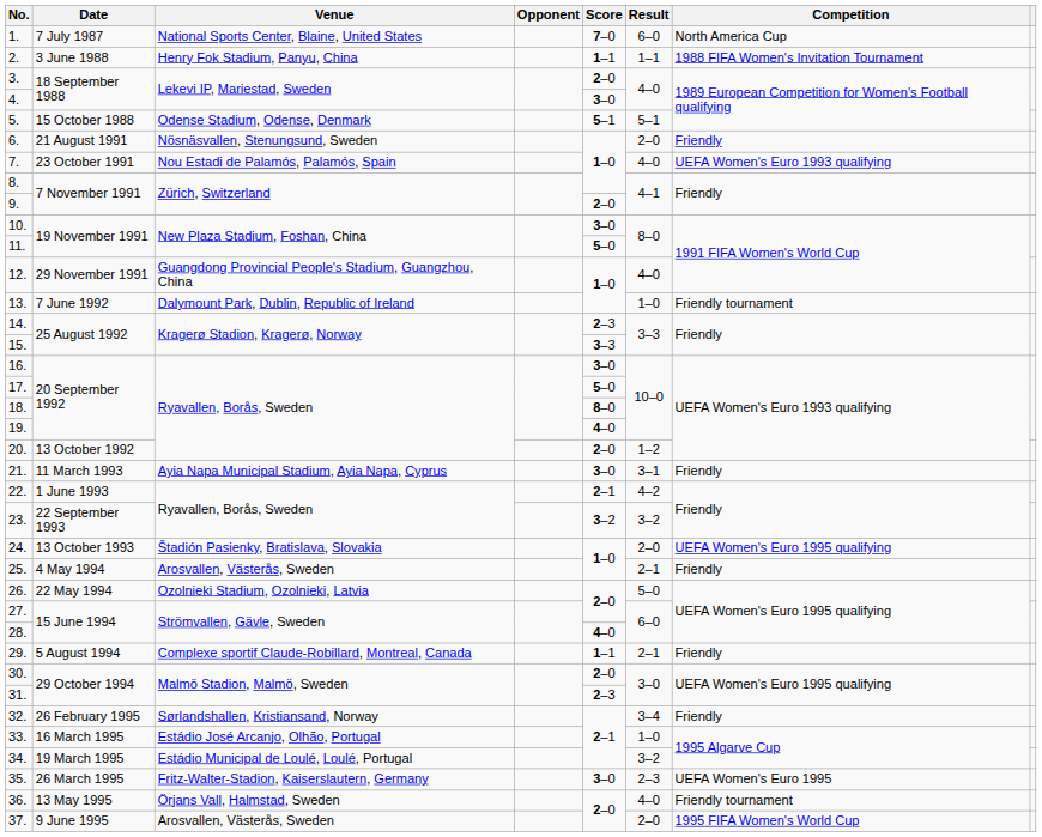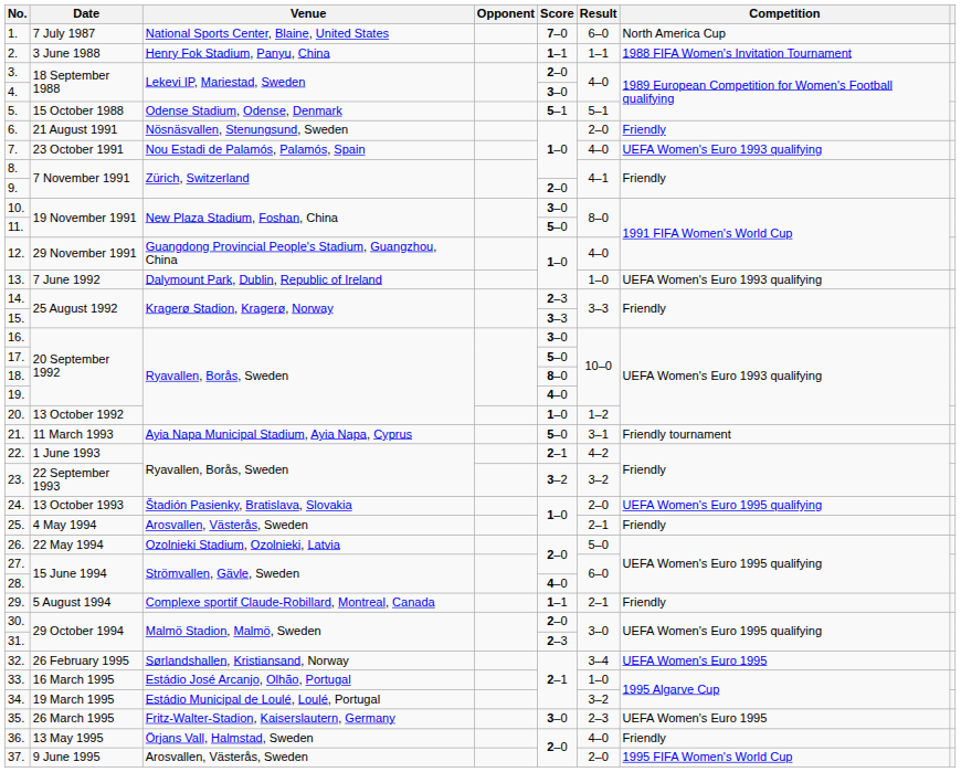13. | Competition: Friendly tournament -> UEFA Women's Euro 1993 qualifying
20. | Score: 2–0 -> 1–0
21. | Score: 3–0 -> 5–0
21. | Competition: Friendly -> Friendly tournament
32. | Competition: Friendly -> UEFA Women's Euro 1995
36. | Competition: Friendly tournament -> Friendly
